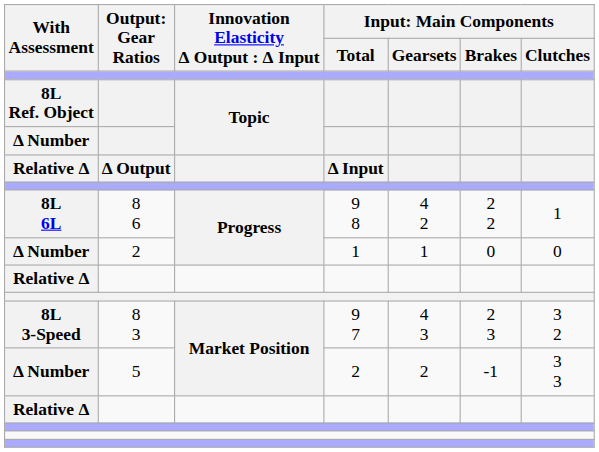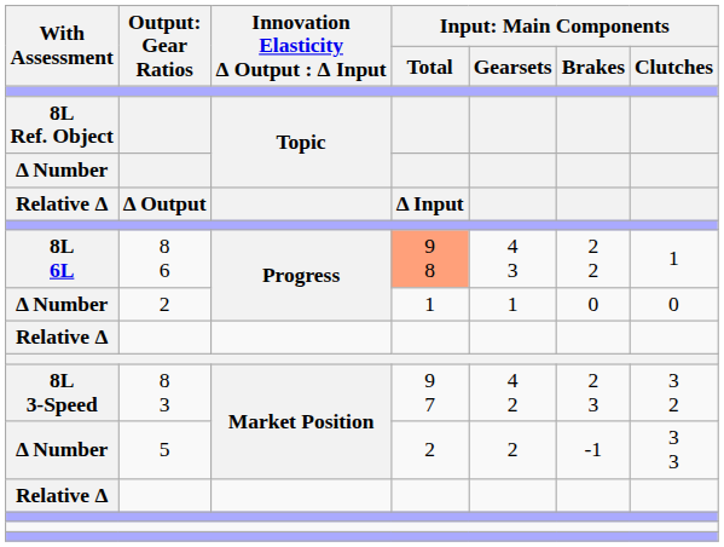8L 6L | column 4: no background -> lightsalmon background
8L 6L | column 5: 4 2 -> 4 3
8L 3-Speed | column 5: 4 3 -> 4 2
